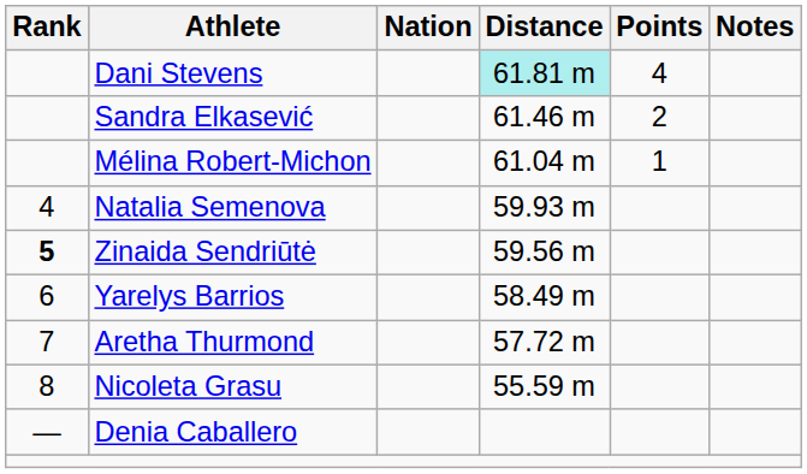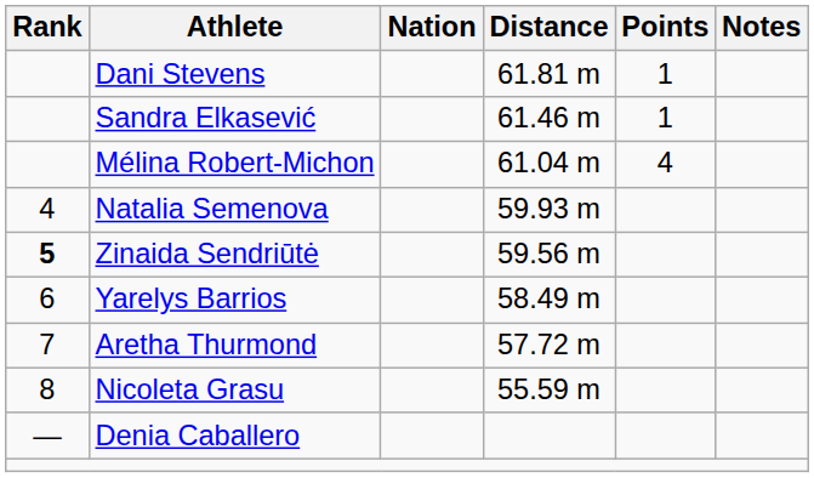Dani Stevens | Distance: paleturquoise background -> no background
Dani Stevens | Points: 4 -> 1
Sandra Elkasević | Points: 2 -> 1
Mélina Robert-Michon | Points: 1 -> 4
